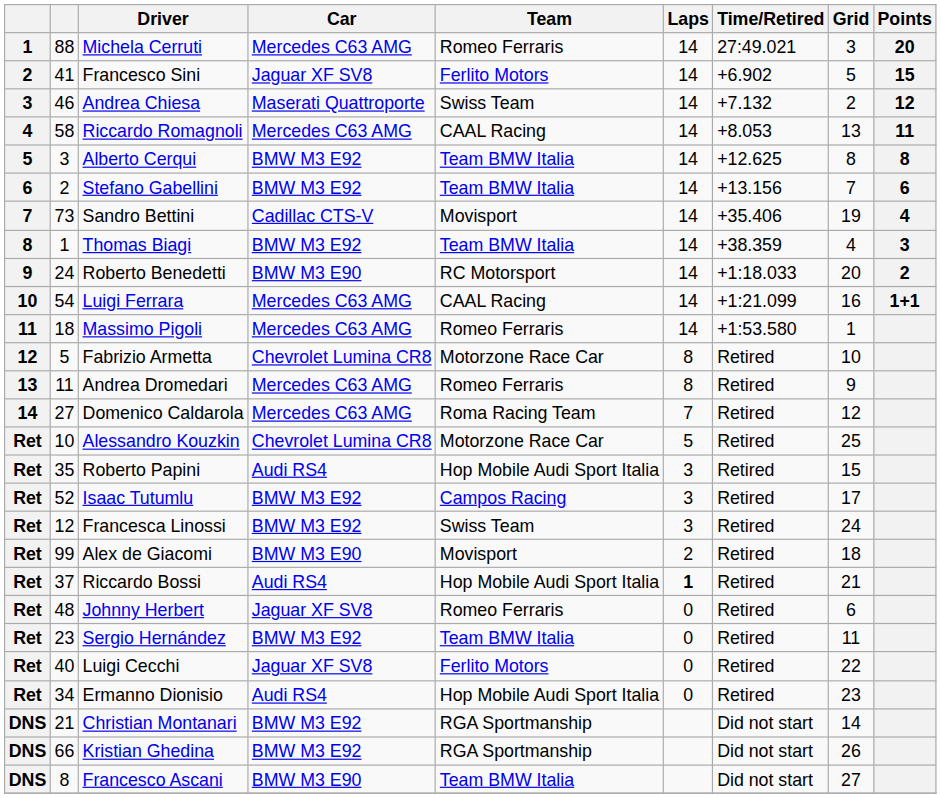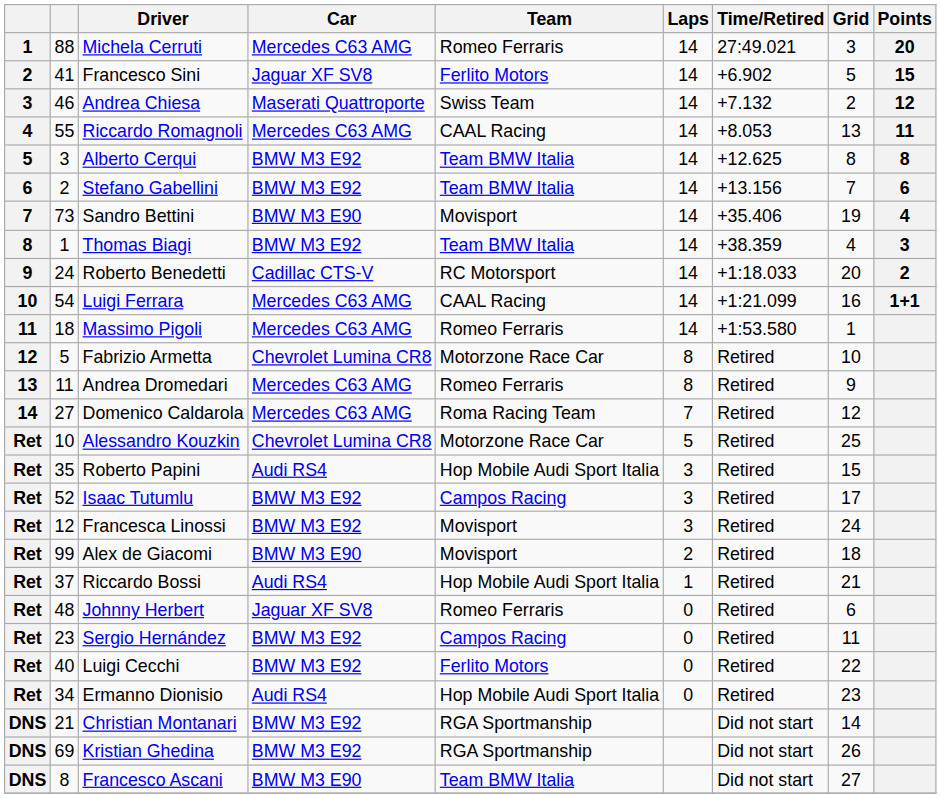Riccardo Romagnoli | column 2: 58 -> 55
Sandro Bettini | Car: Cadillac CTS-V -> BMW M3 E90
Roberto Benedetti | Car: BMW M3 E90 -> Cadillac CTS-V
Francesca Linossi | Team: Swiss Team -> Movisport
Riccardo Bossi | Laps: bold -> normal
Sergio Hernández | Team: Team BMW Italia -> Campos Racing
Luigi Cecchi | Car: Jaguar XF SV8 -> BMW M3 E92
Kristian Ghedina | column 2: 66 -> 69
